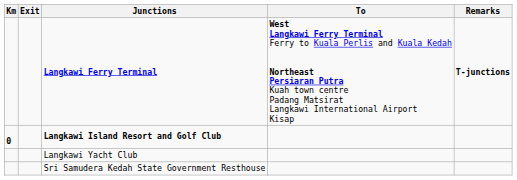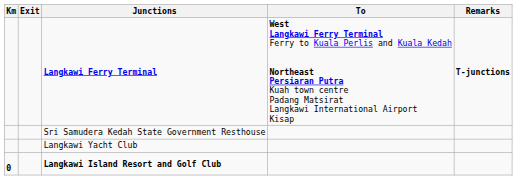rows swapped: Sri Samudera Kedah State Government Resthouse <-> Langkawi Island Resort and Golf Club
